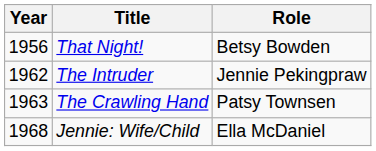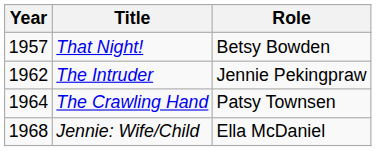That Night! | Year: 1956 -> 1957
The Crawling Hand | Year: 1963 -> 1964
